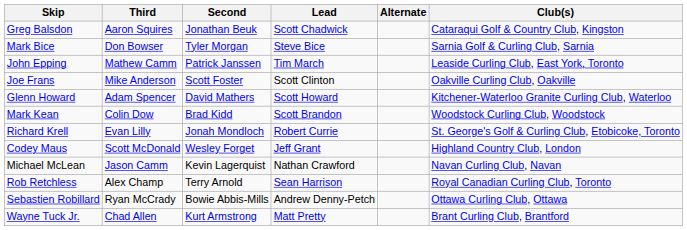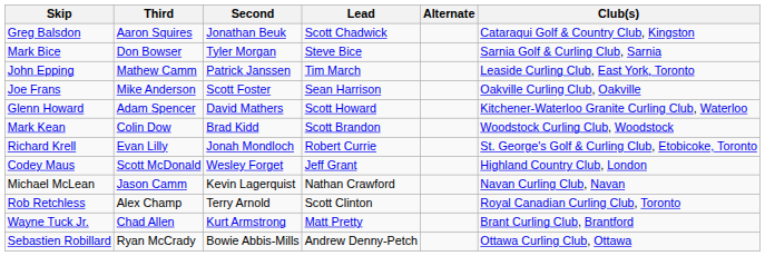Joe Frans | Lead: Scott Clinton -> Sean Harrison
Rob Retchless | Lead: Sean Harrison -> Scott Clinton
rows swapped: Sebastien Robillard <-> Wayne Tuck Jr.
